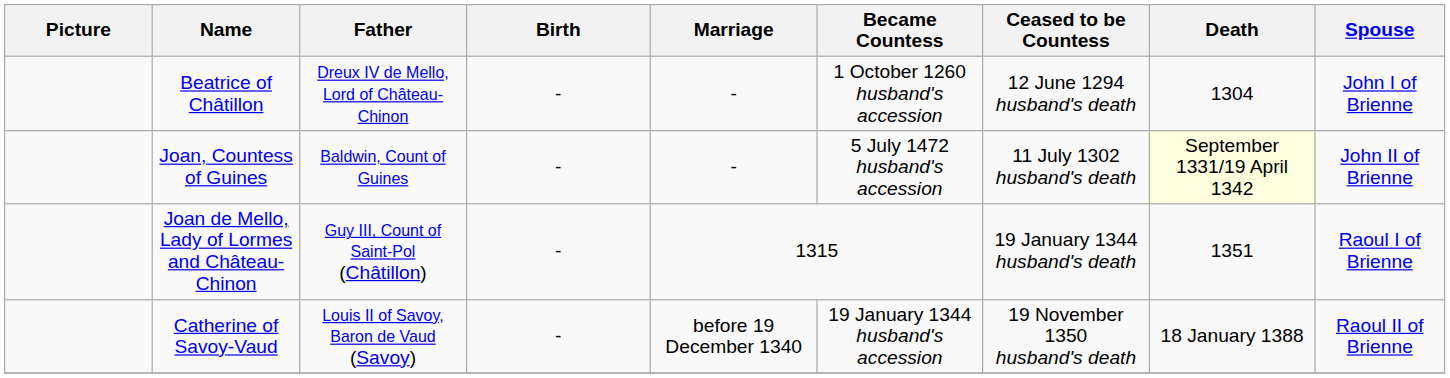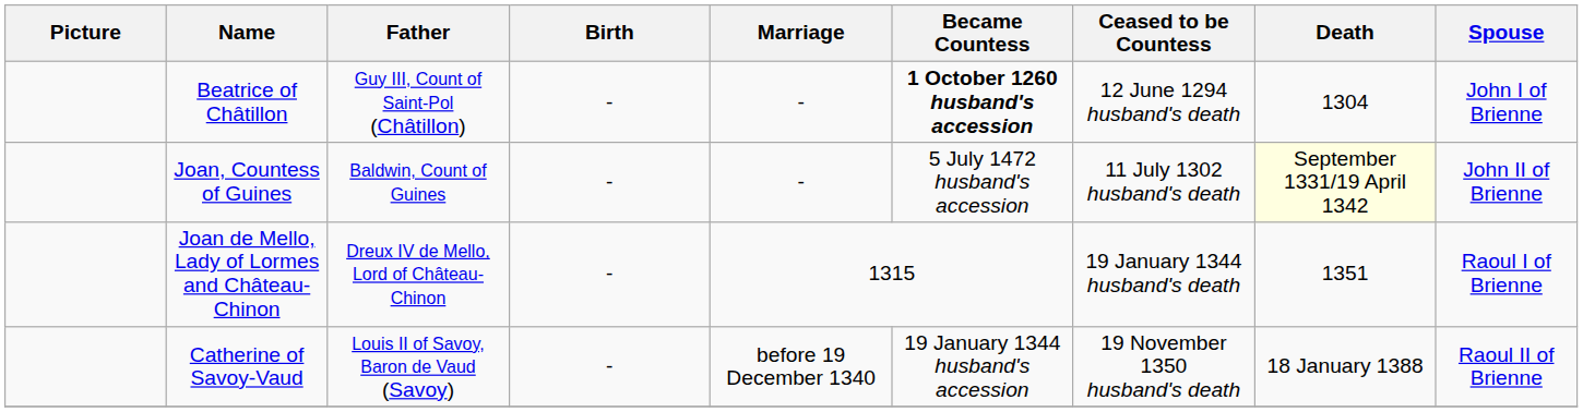Beatrice of Châtillon | Father: Dreux IV de Mello, Lord of Château-Chinon -> Guy III, Count of Saint-Pol (Châtillon)
Beatrice of Châtillon | Became Countess: normal -> bold
Joan de Mello, Lady of Lormes and Château-Chinon | Father: Guy III, Count of Saint-Pol (Châtillon) -> Dreux IV de Mello, Lord of Château-Chinon
